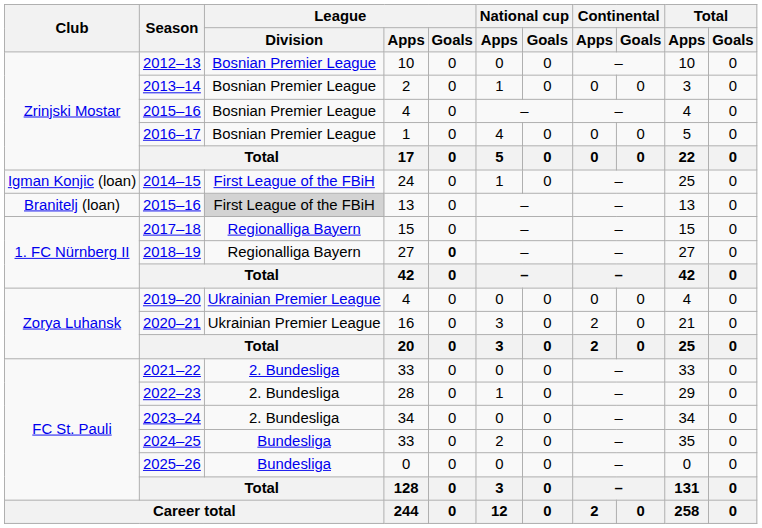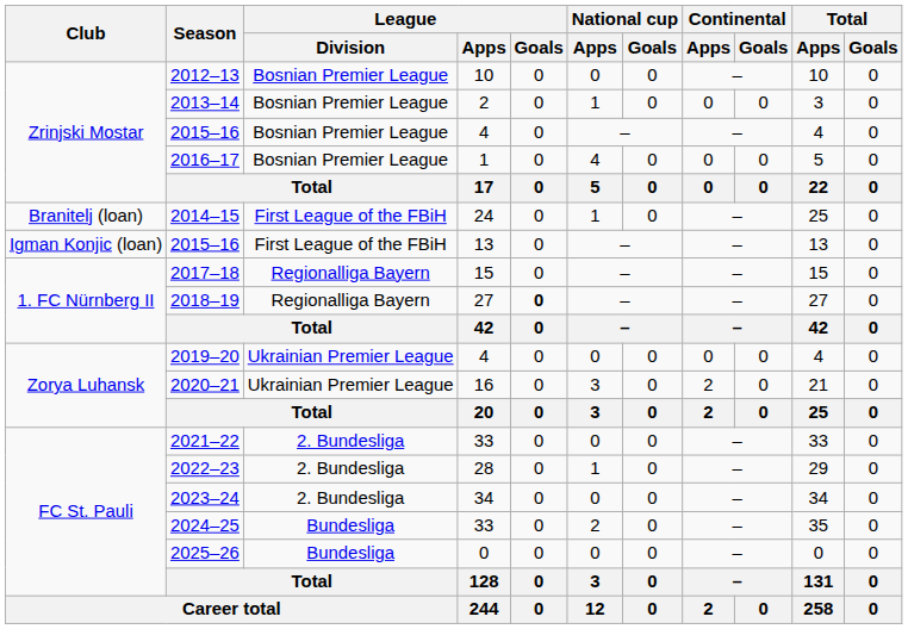2014–15 | Club: Igman Konjic (loan) -> Branitelj (loan)
2015–16 / 13 | Club: Branitelj (loan) -> Igman Konjic (loan)
2015–16 / 13 | League / Division: lightgrey background -> no background
